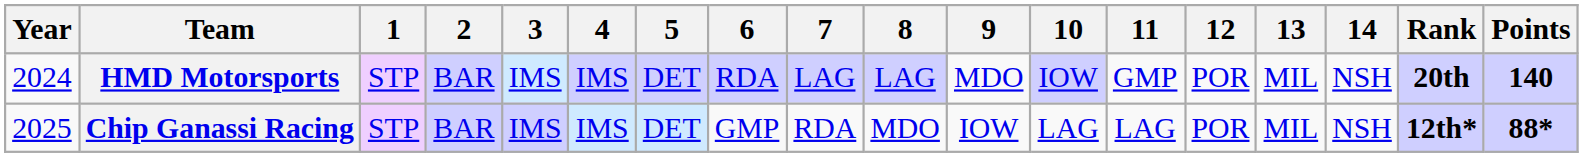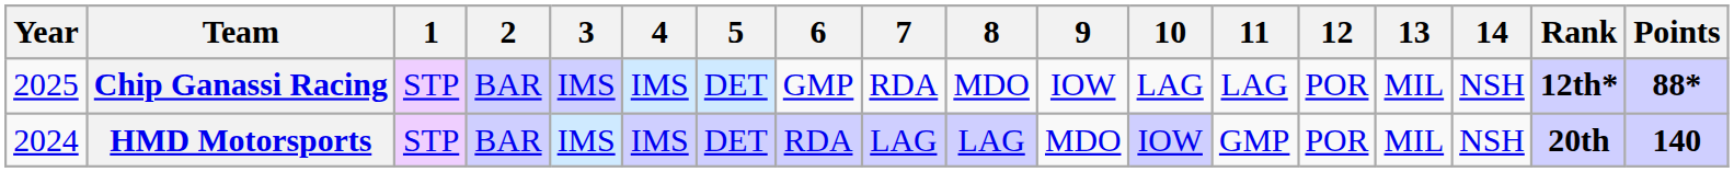rows swapped: HMD Motorsports <-> Chip Ganassi Racing
